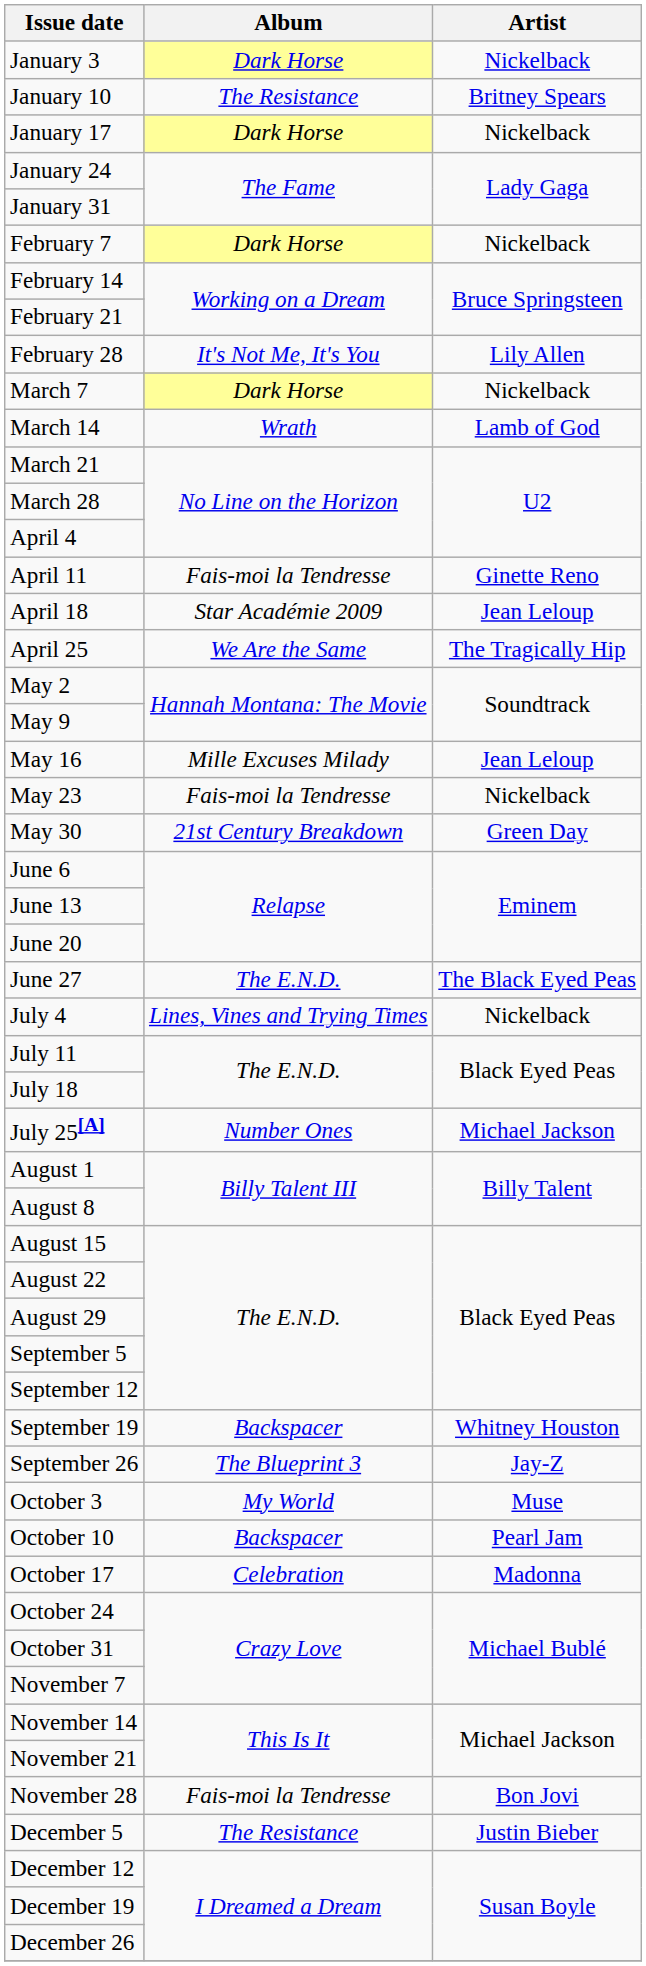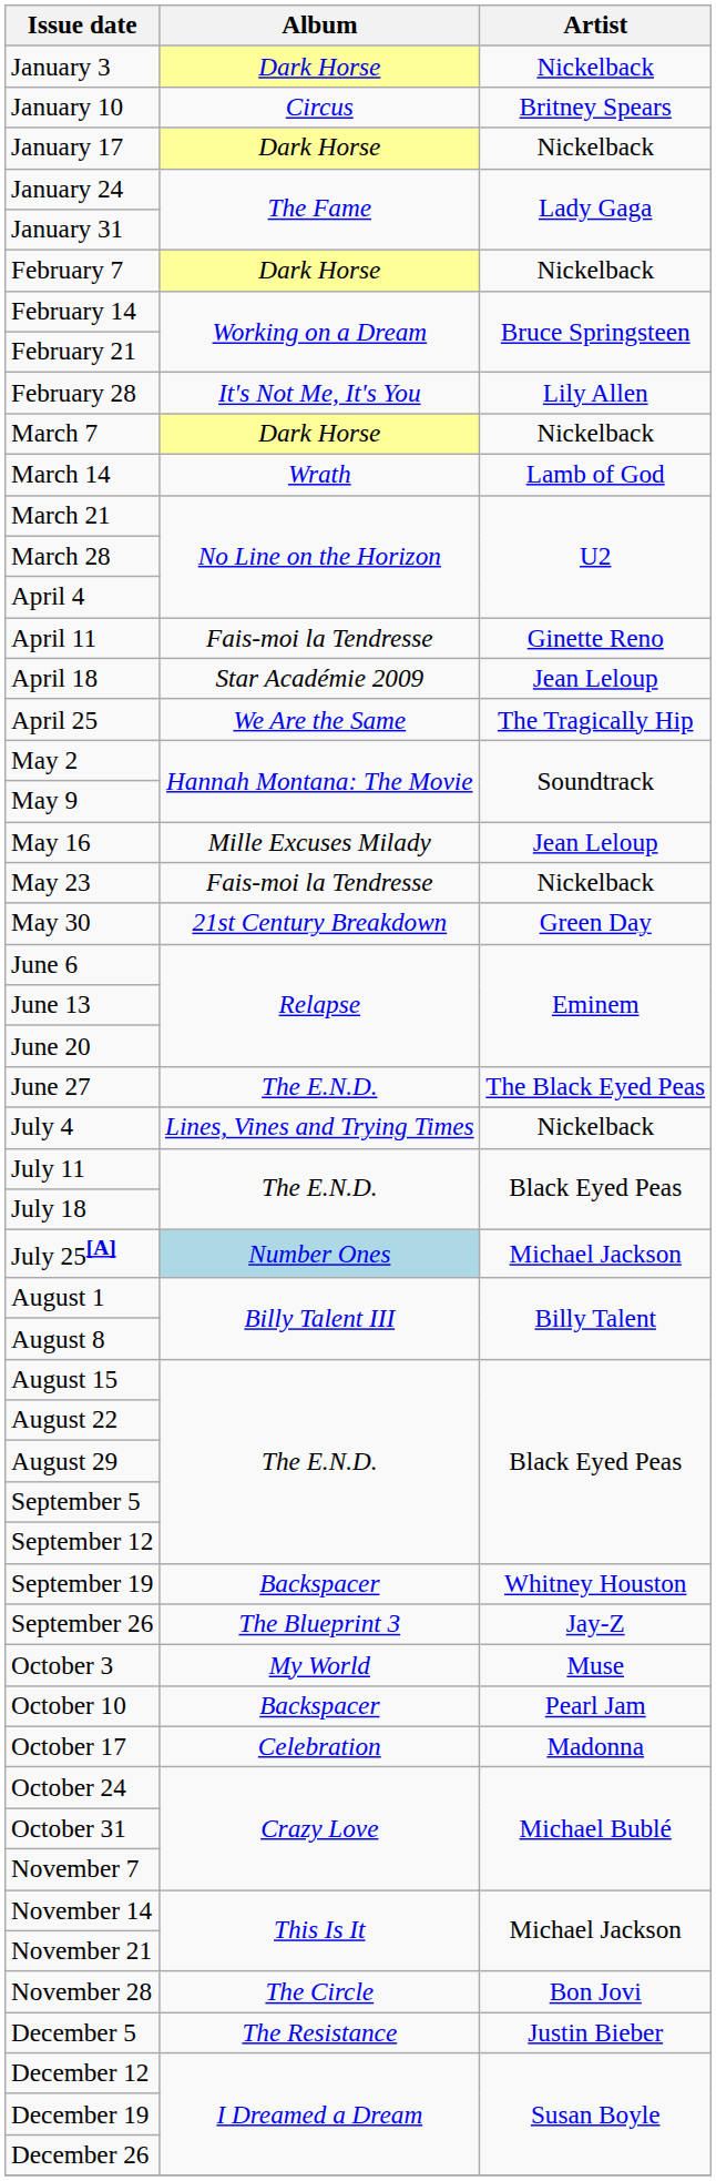January 10 | Album: The Resistance -> Circus
July 25[A] | Album: no background -> lightblue background
November 28 | Album: Fais-moi la Tendresse -> The Circle
